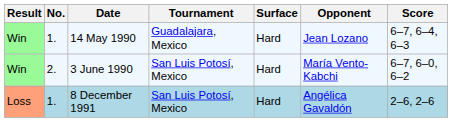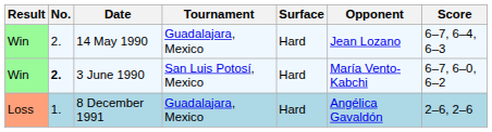14 May 1990 | No.: 1. -> 2.
3 June 1990 | No.: normal -> bold
8 December 1991 | Tournament: San Luis Potosí, Mexico -> Guadalajara, Mexico
